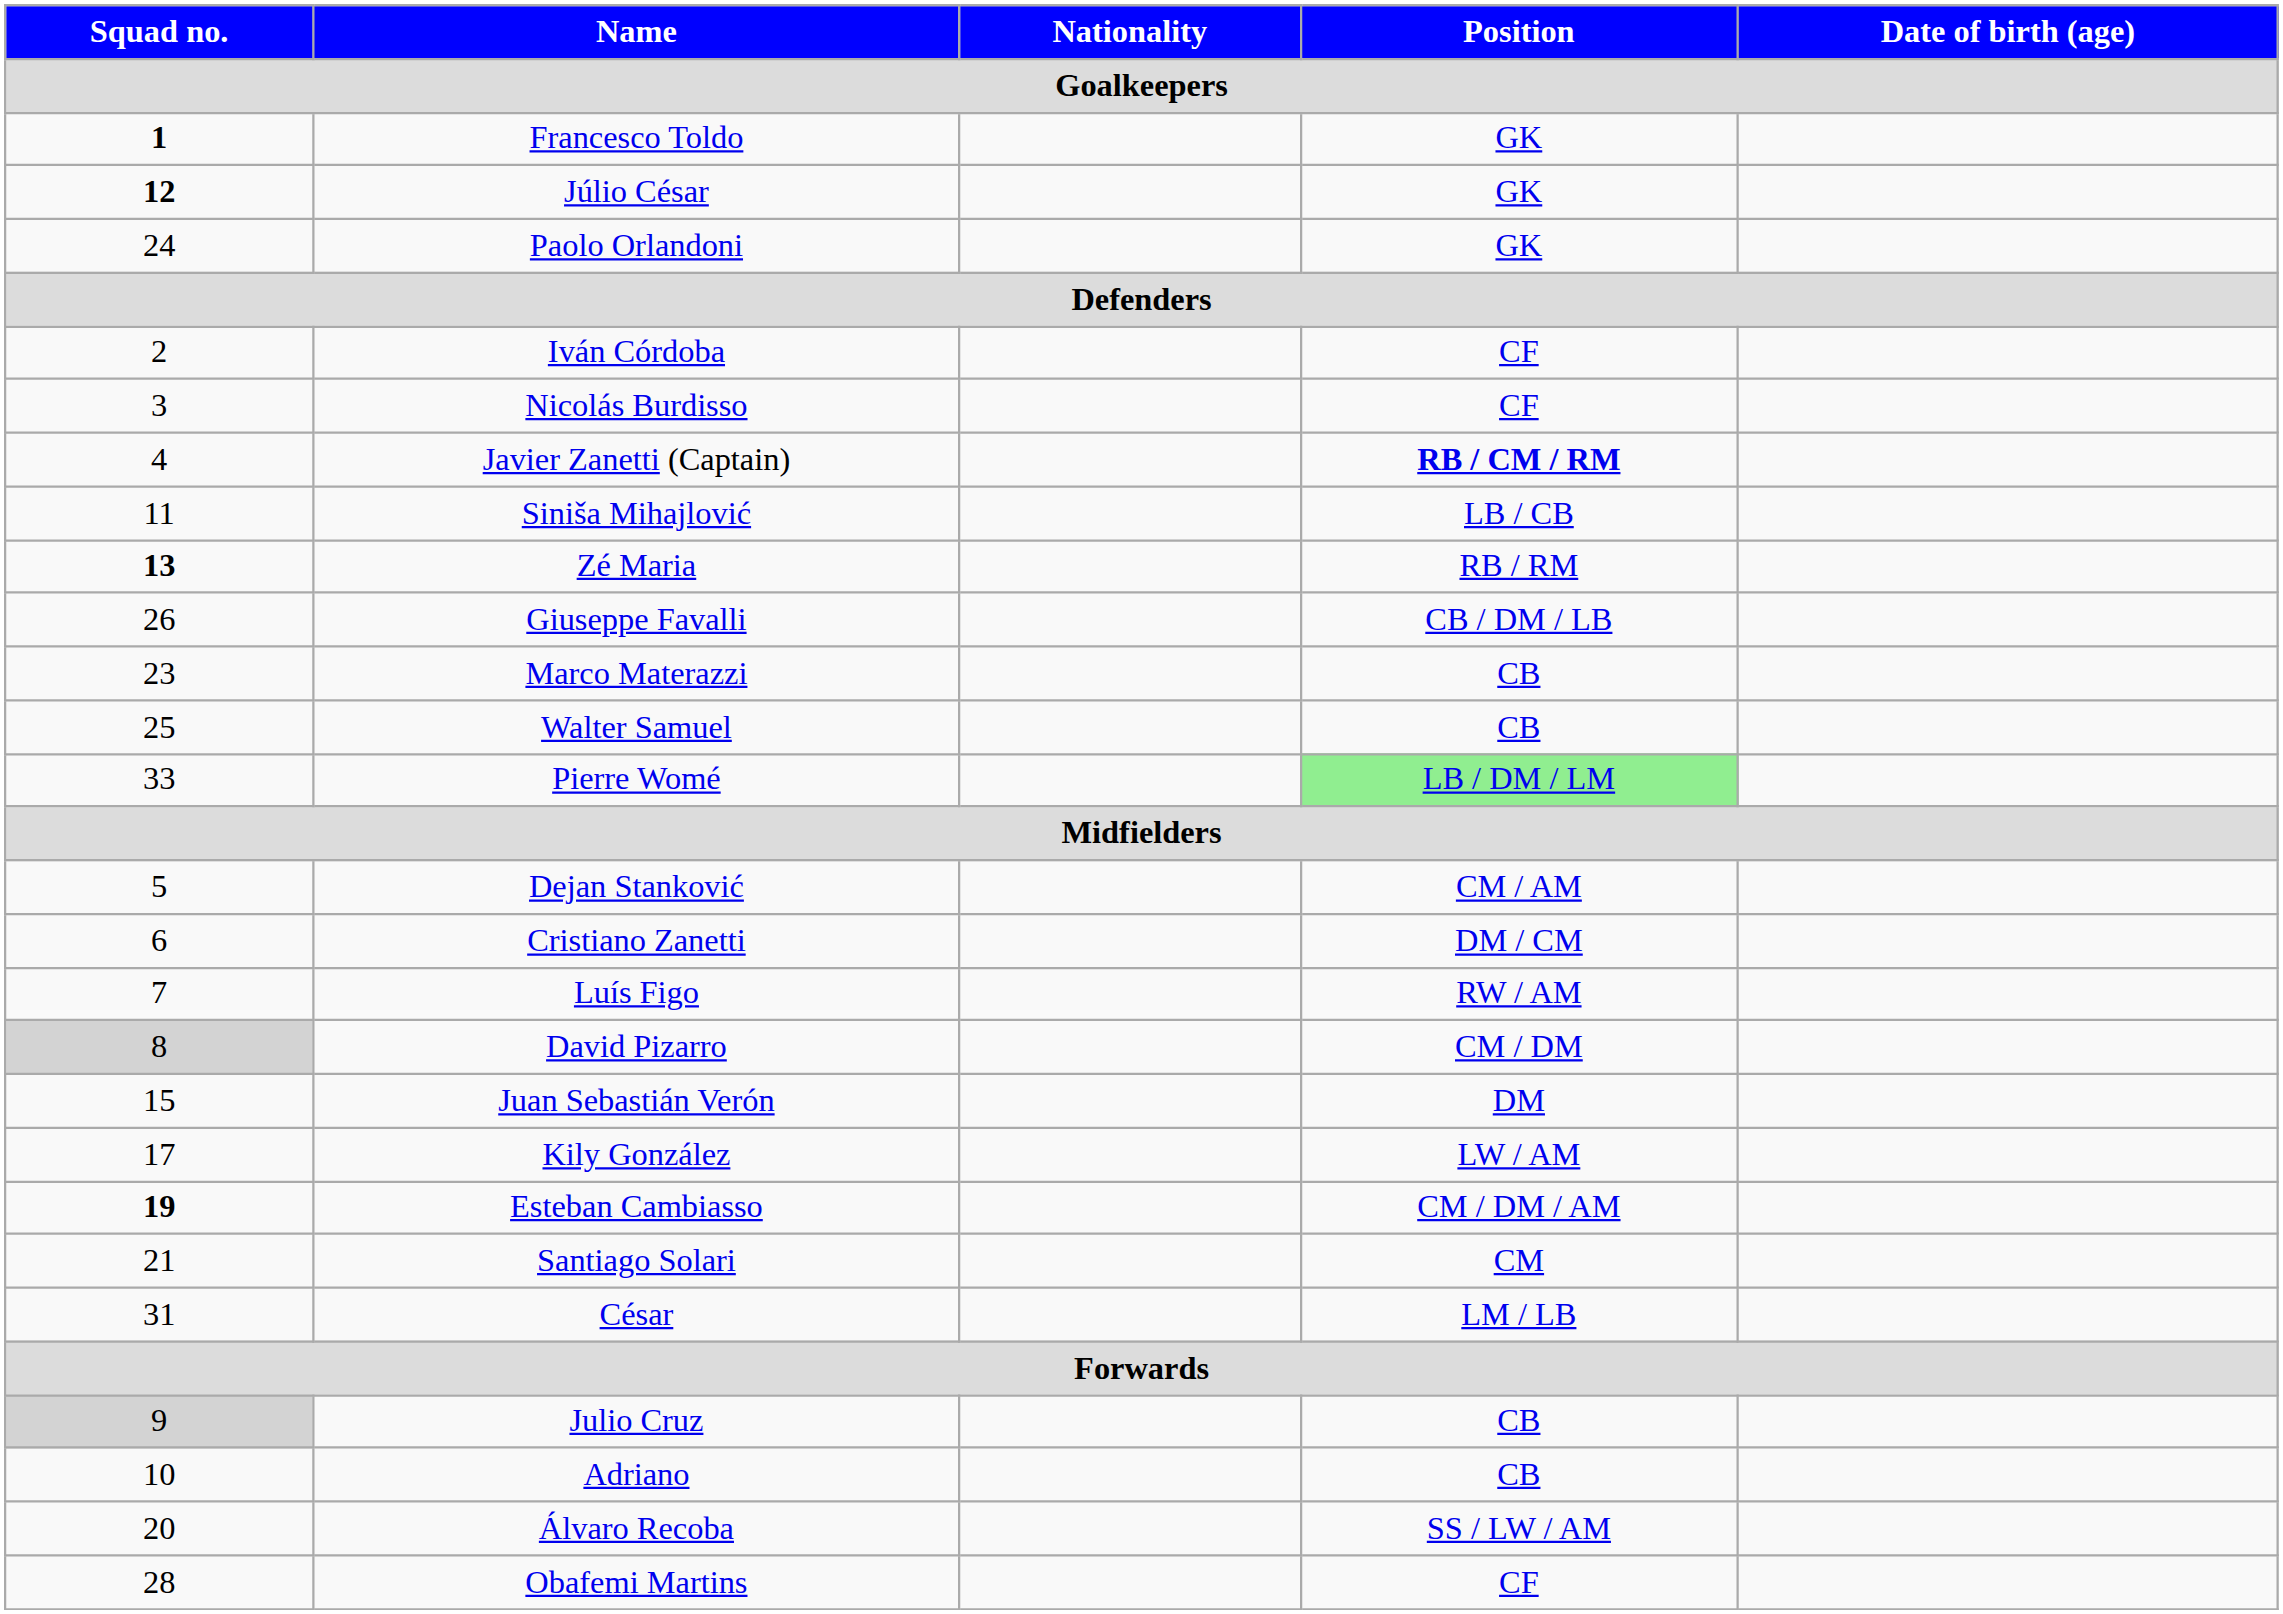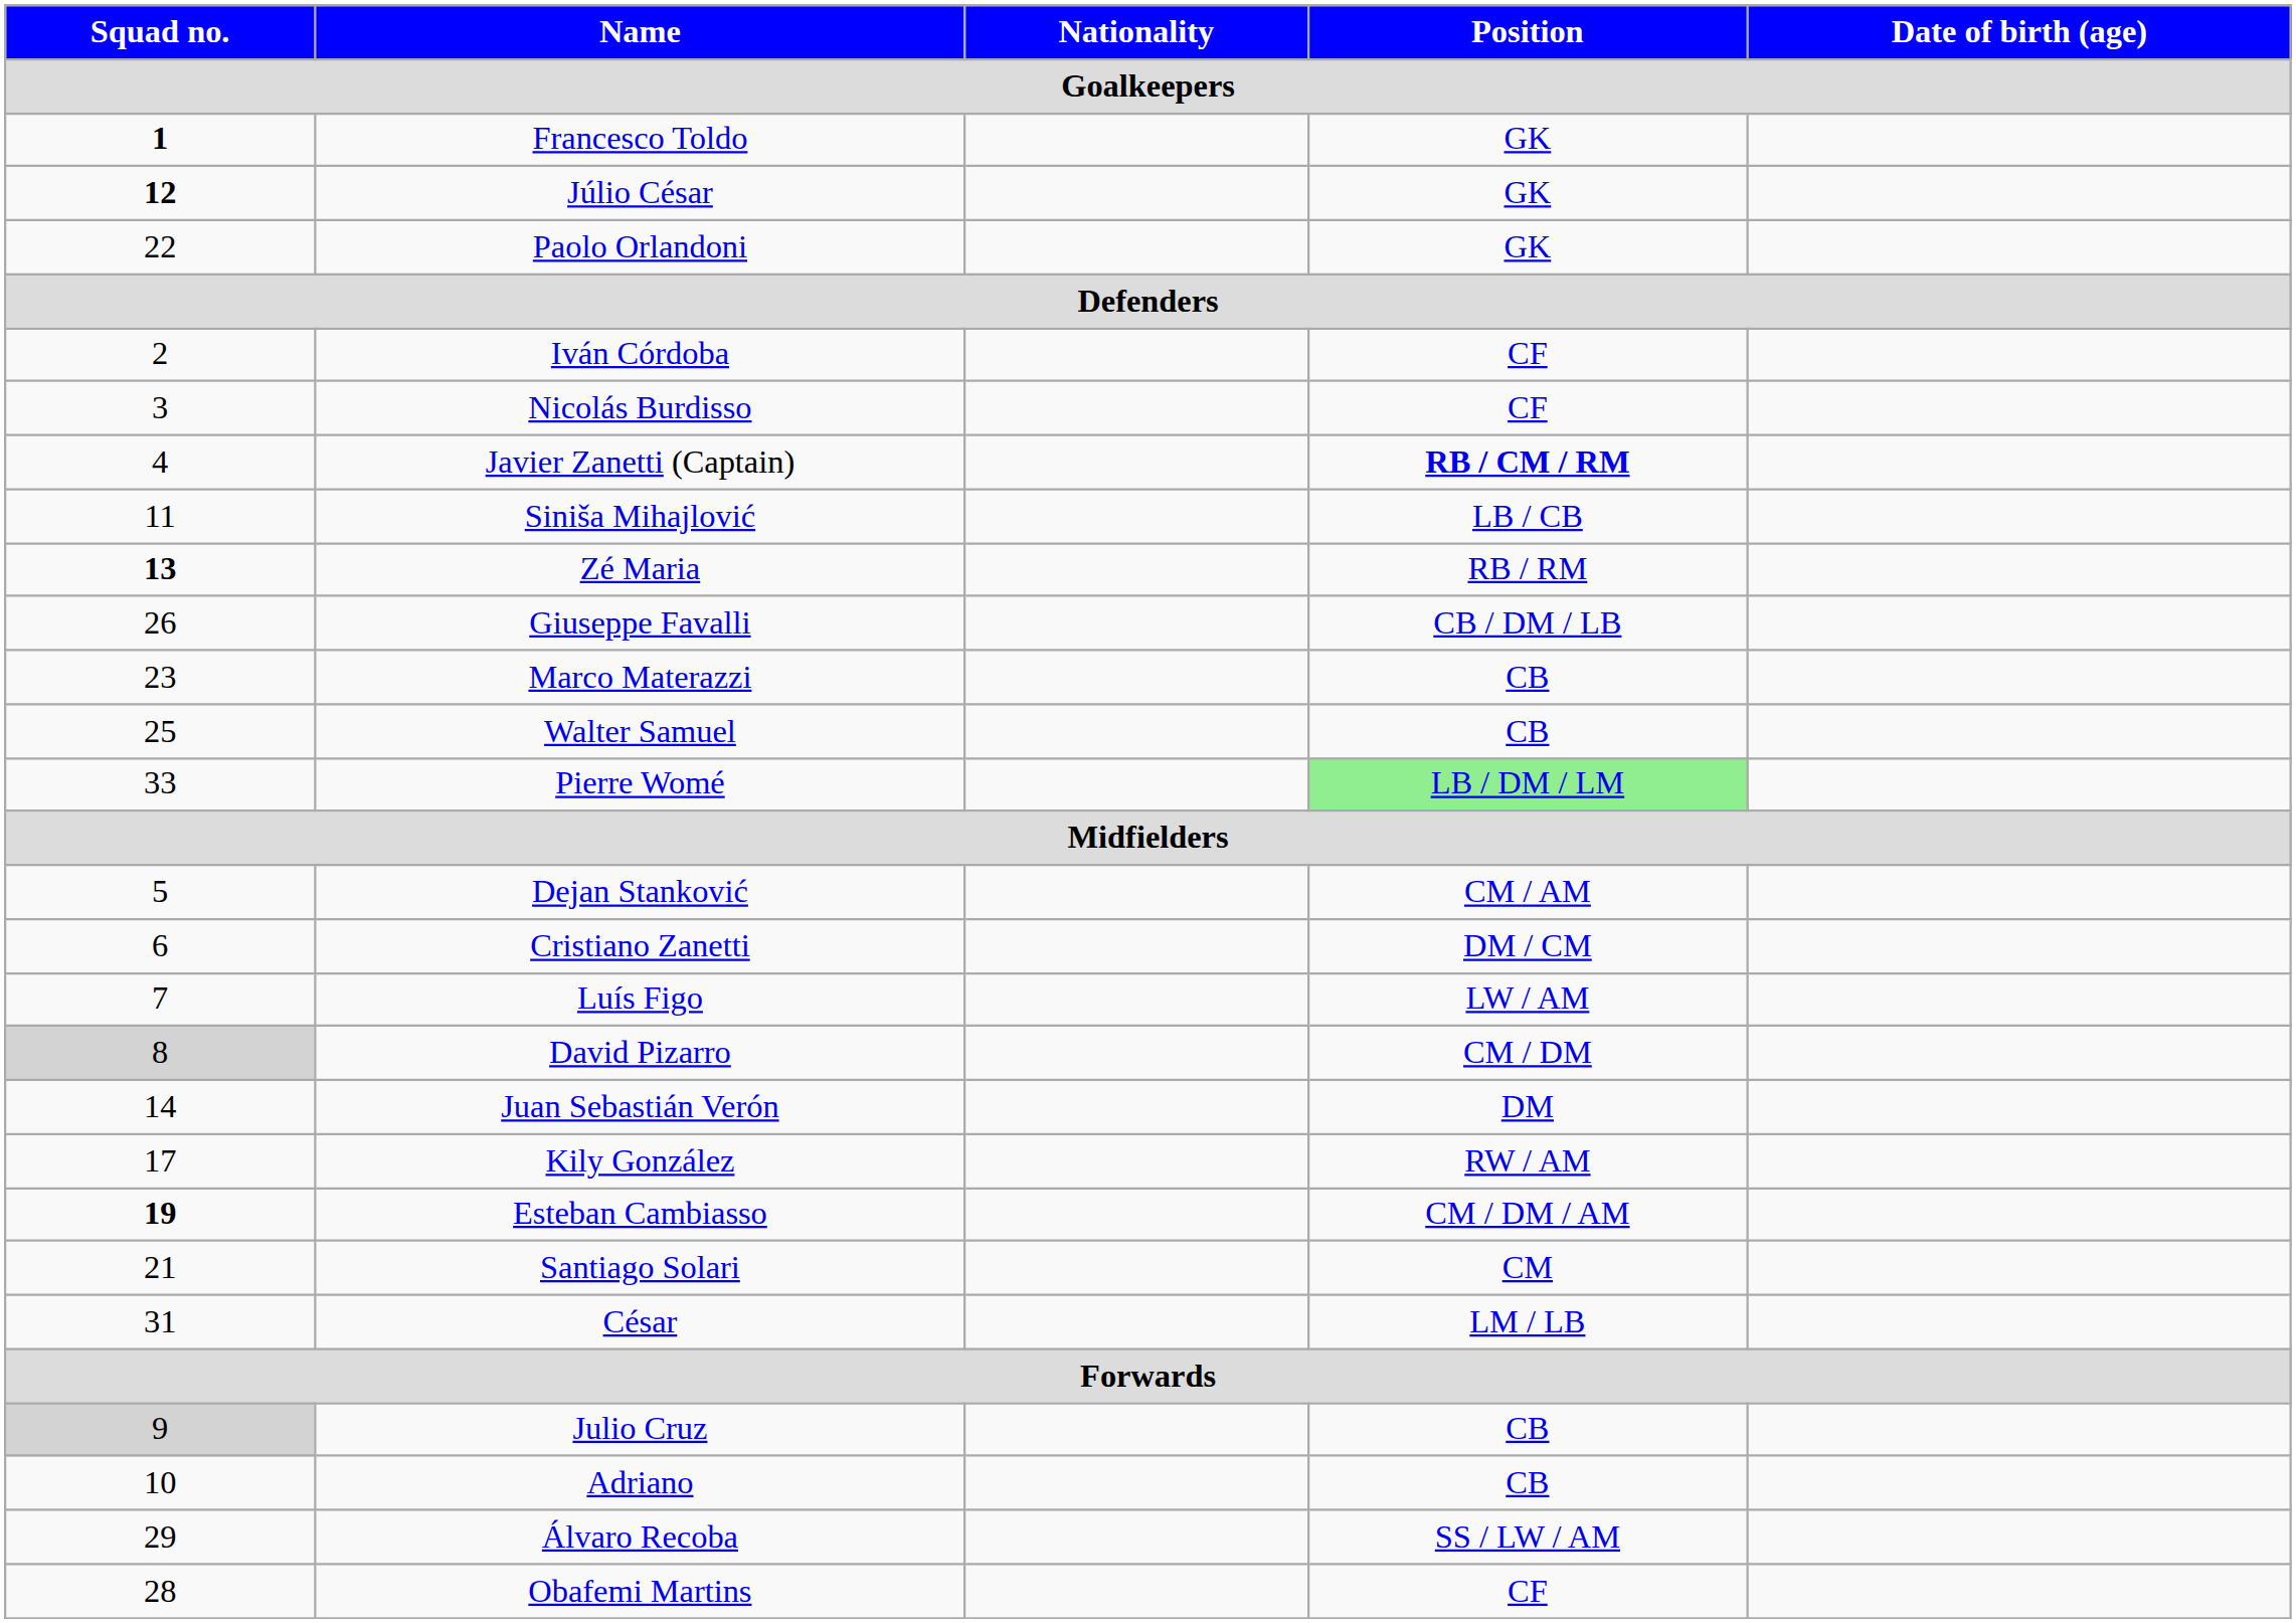Paolo Orlandoni | Squad no. / Goalkeepers: 24 -> 22
Luís Figo | Position / Goalkeepers: RW / AM -> LW / AM
Juan Sebastián Verón | Squad no. / Goalkeepers: 15 -> 14
Kily González | Position / Goalkeepers: LW / AM -> RW / AM
Álvaro Recoba | Squad no. / Goalkeepers: 20 -> 29
